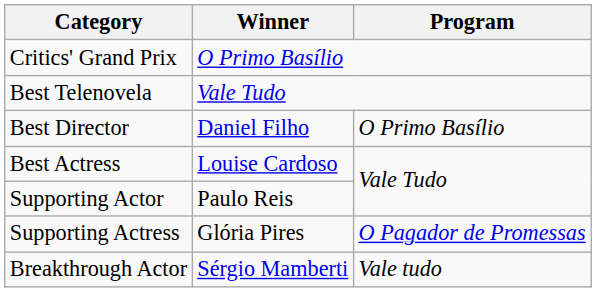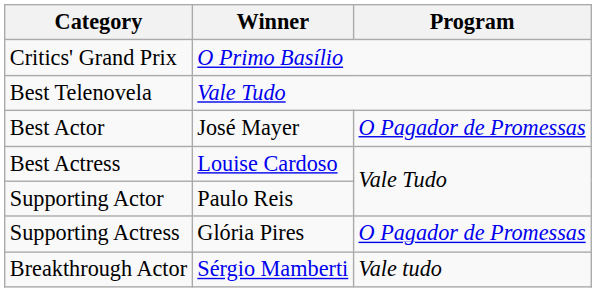- row: Best Director | Daniel Filho | O Primo Basílio
+ row: Best Actor | José Mayer | O Pagador de Promessas
